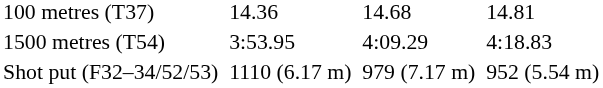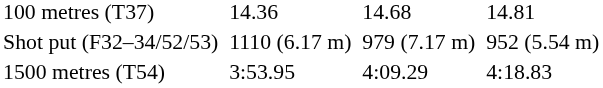rows swapped: 1500 metres (T54) <-> Shot put (F32–34/52/53)
